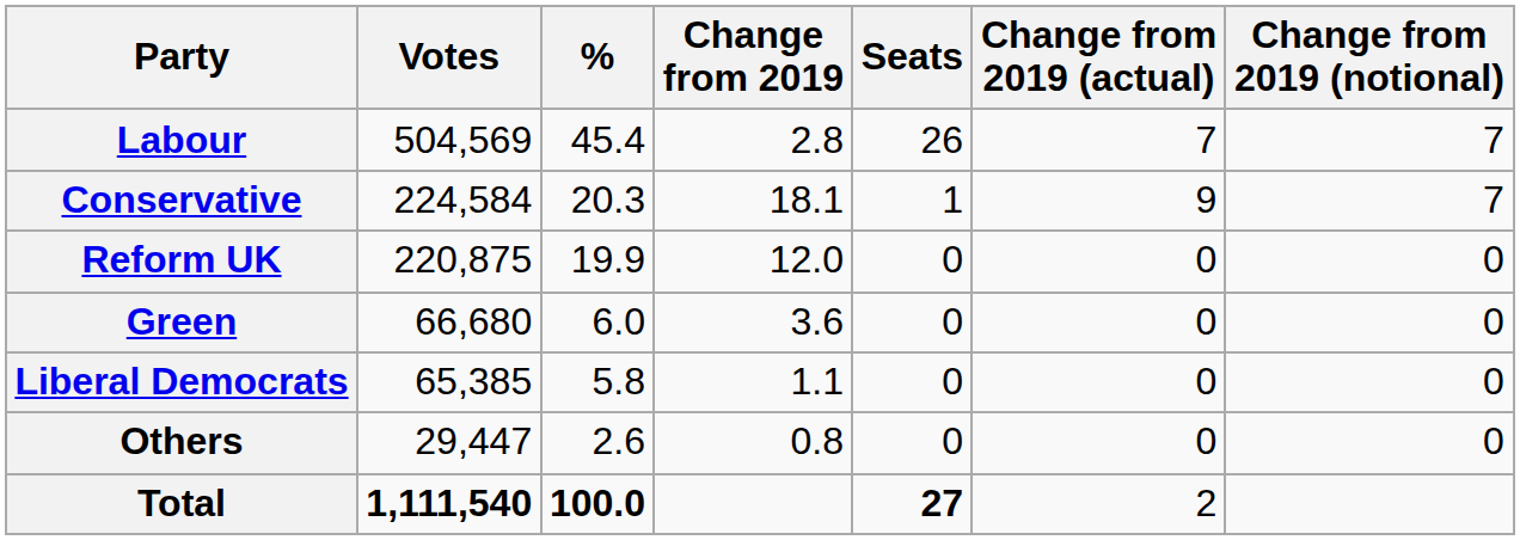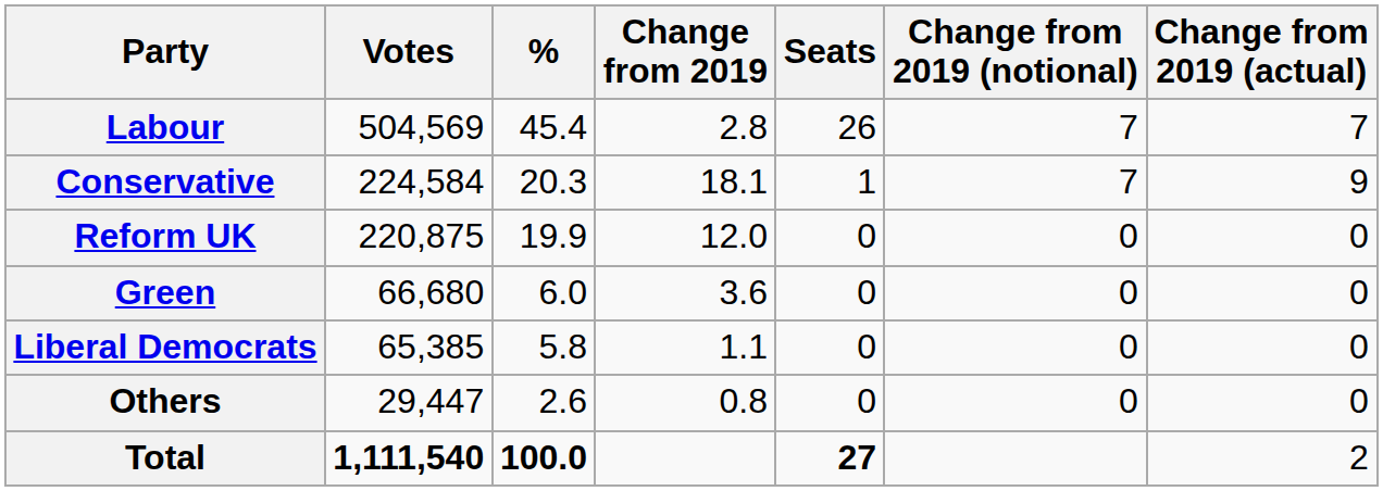columns swapped: Change from 2019 (actual) <-> Change from 2019 (notional)
